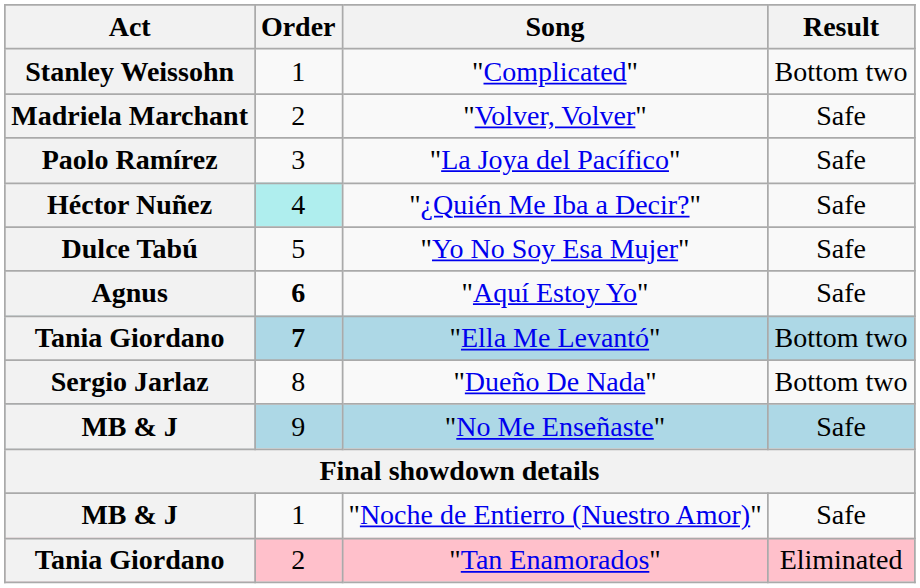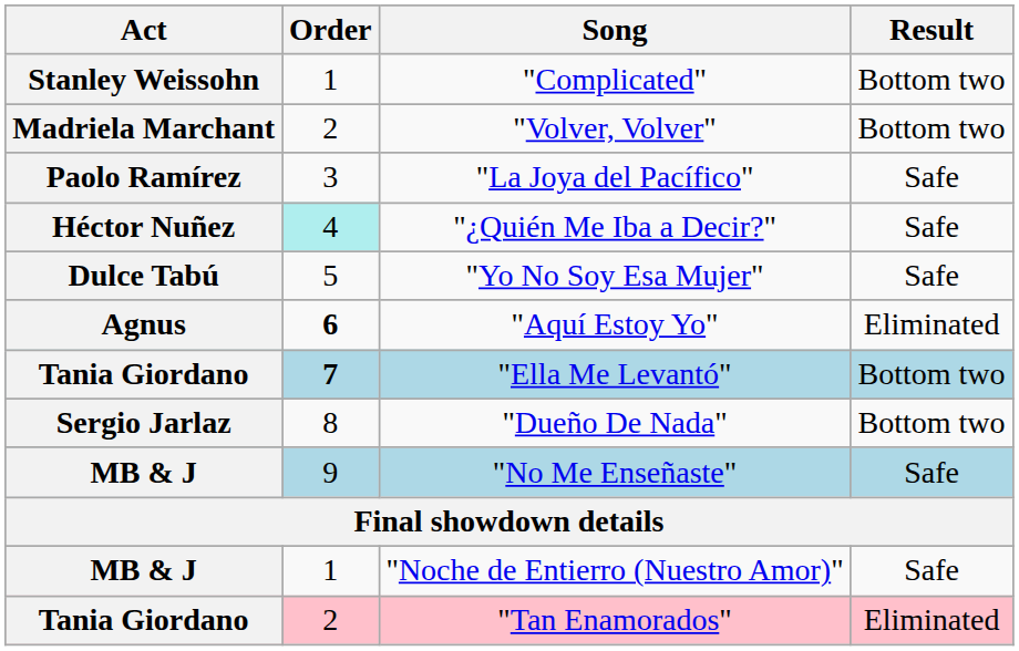"Volver, Volver" | Result: Safe -> Bottom two
"Aquí Estoy Yo" | Result: Safe -> Eliminated
